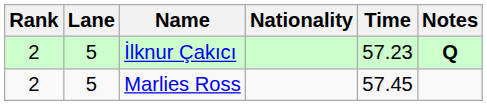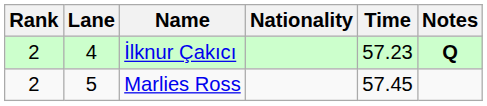İlknur Çakıcı | Lane: 5 -> 4
